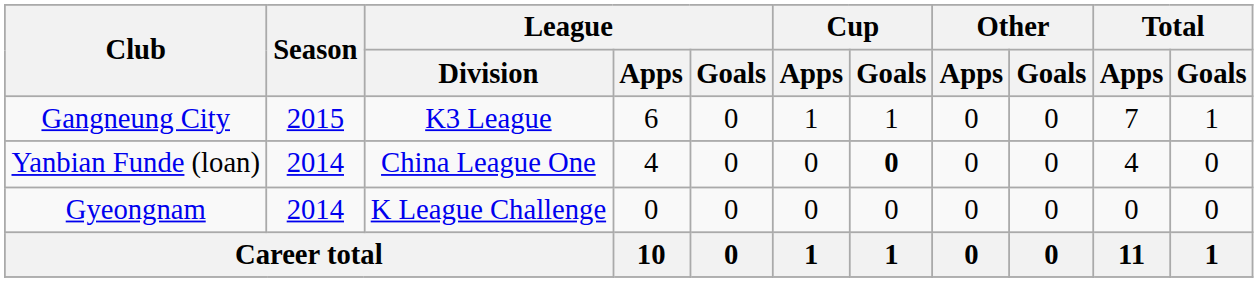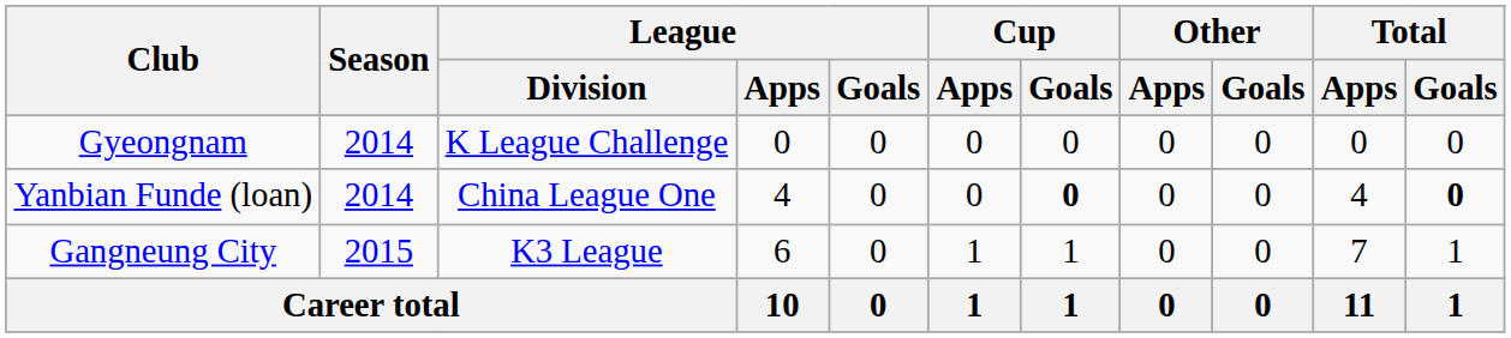rows swapped: Gyeongnam <-> Gangneung City
Yanbian Funde (loan) | Total / Goals: normal -> bold
